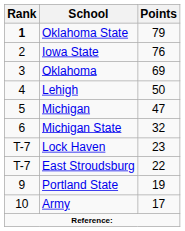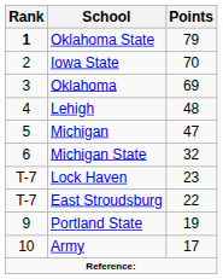Iowa State | Points: 76 -> 70
Lehigh | Points: 50 -> 48
